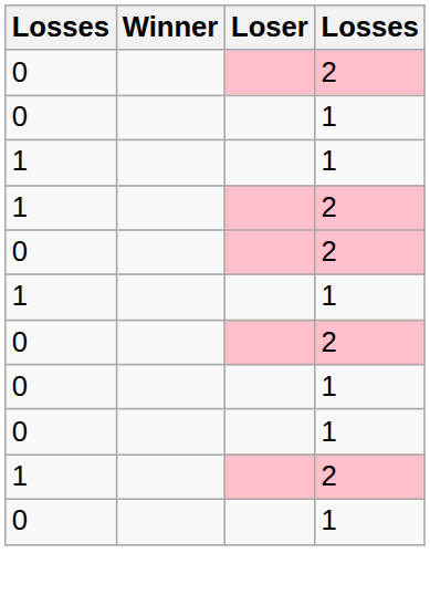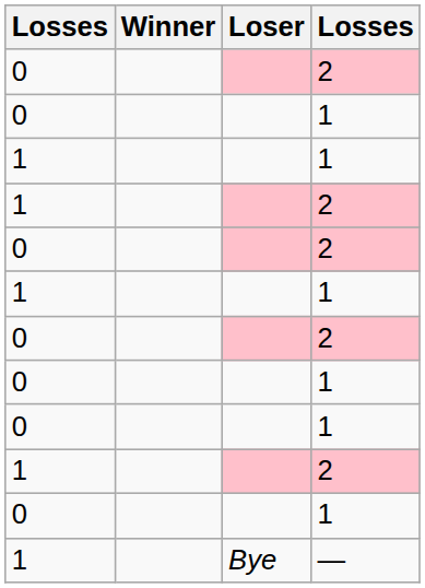+ row: 1 | Bye | —
